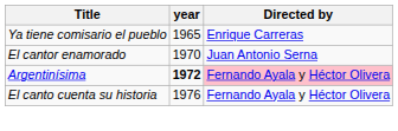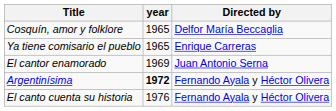+ row: Cosquín, amor y folklore | 1965 | Delfor María Beccaglia
El cantor enamorado | year: 1970 -> 1969
Argentinísima | Directed by: pink background -> no background
